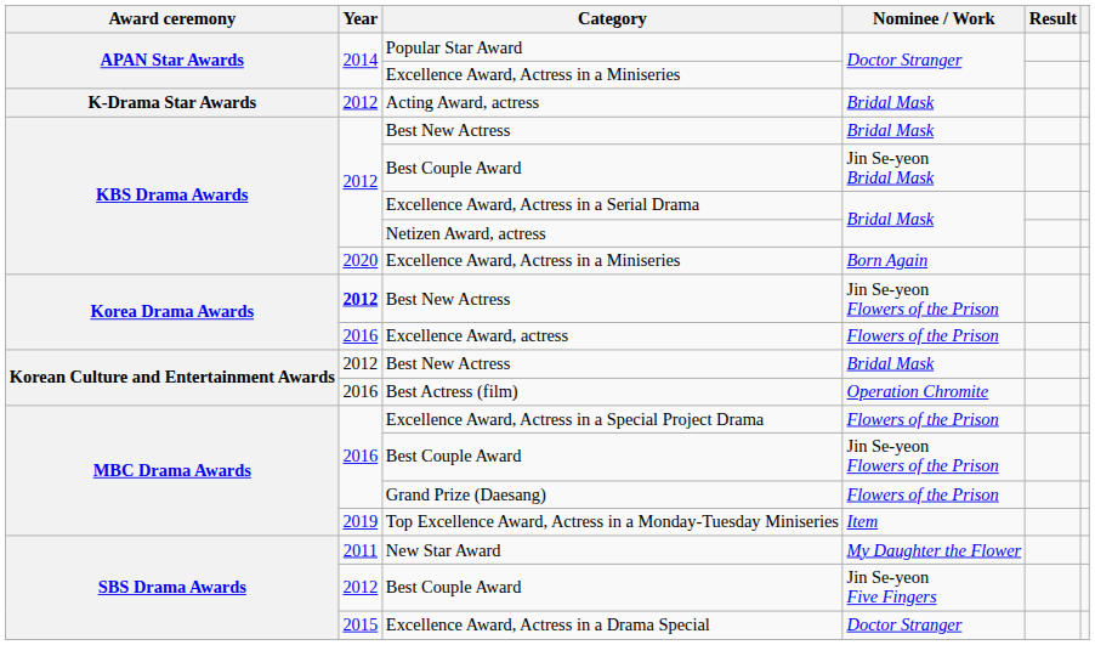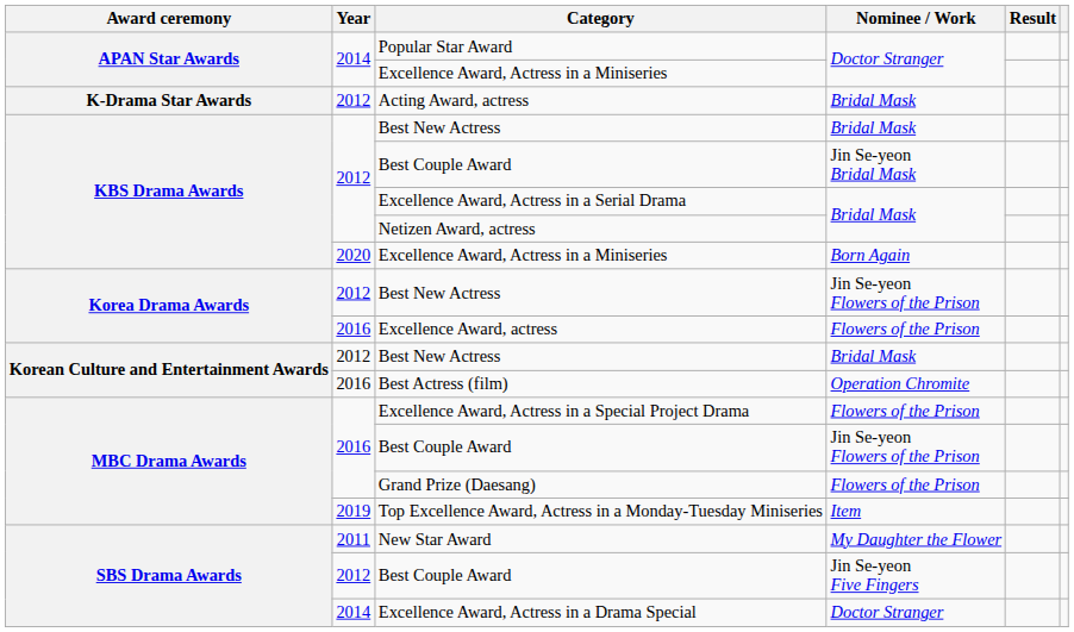Korea Drama Awards / Best New Actress | Year: bold -> normal
Excellence Award, Actress in a Drama Special | Year: 2015 -> 2014
